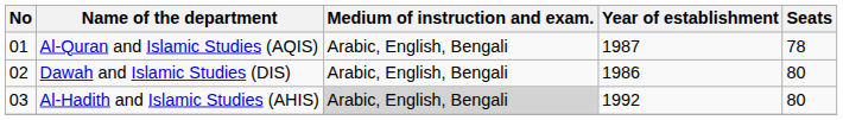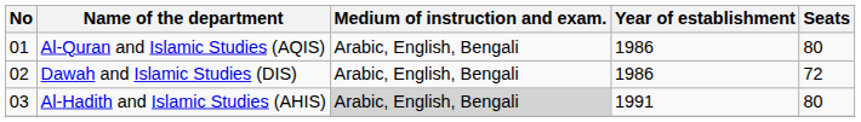Al-Quran and Islamic Studies (AQIS) | Year of establishment: 1987 -> 1986
Al-Quran and Islamic Studies (AQIS) | Seats: 78 -> 80
Dawah and Islamic Studies (DIS) | Seats: 80 -> 72
Al-Hadith and Islamic Studies (AHIS) | Year of establishment: 1992 -> 1991
